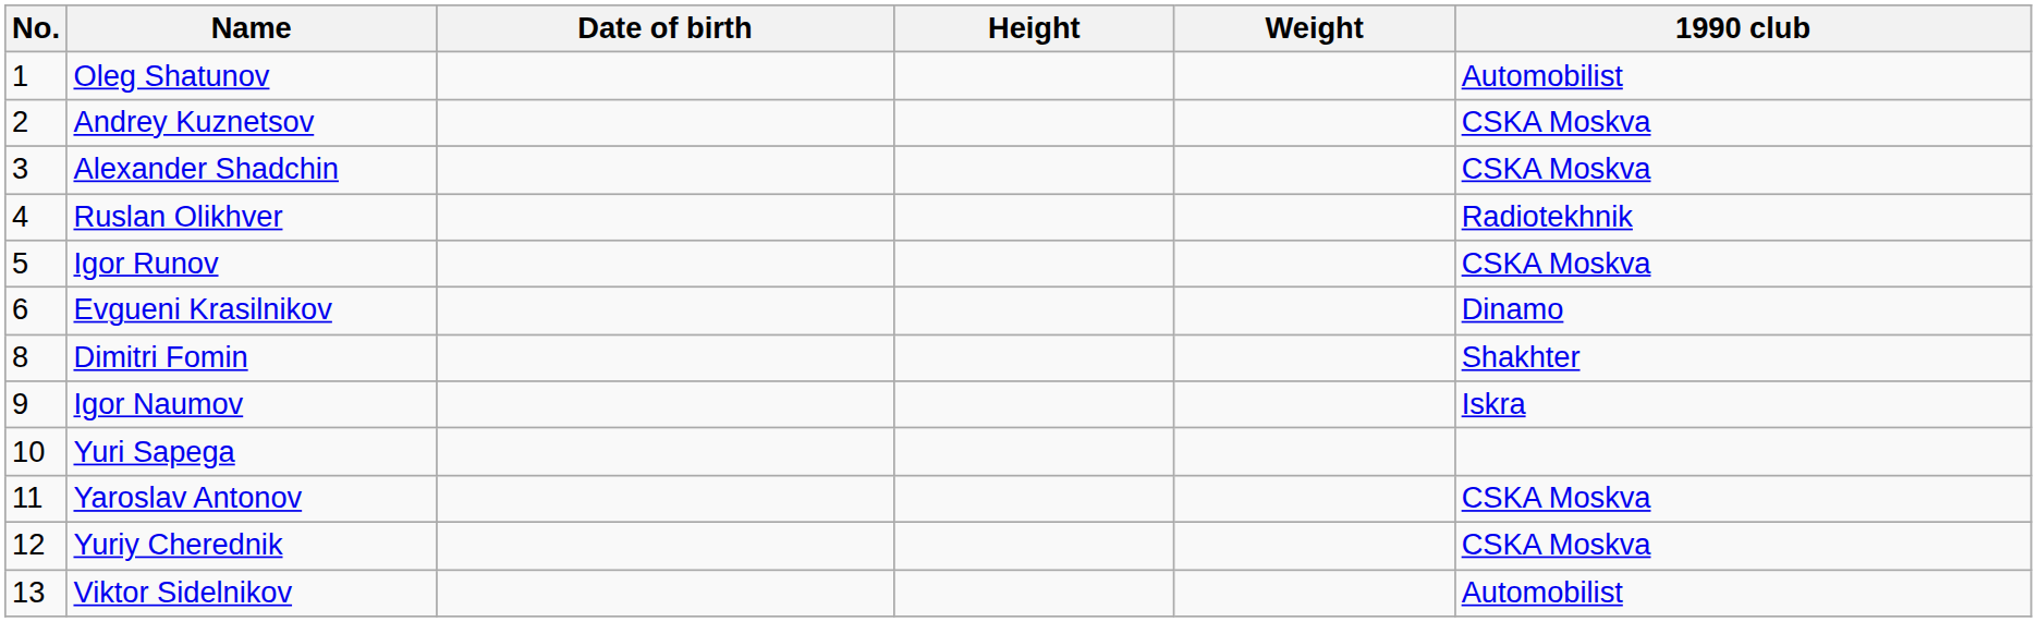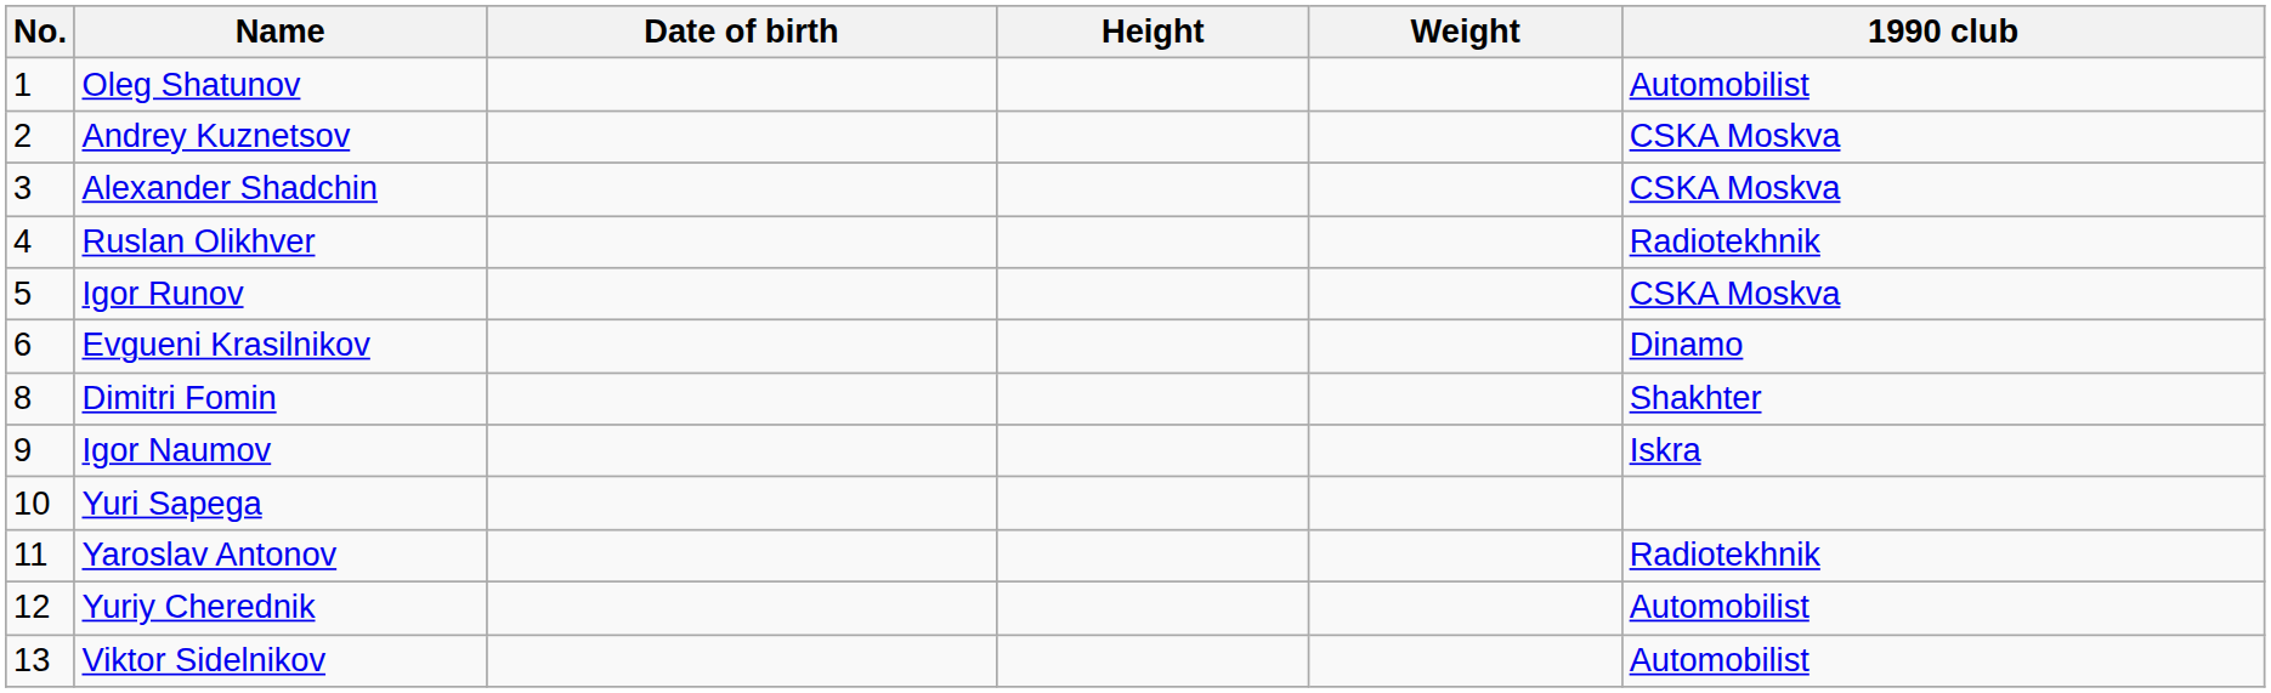Yaroslav Antonov | 1990 club: CSKA Moskva -> Radiotekhnik
Yuriy Cherednik | 1990 club: CSKA Moskva -> Automobilist
